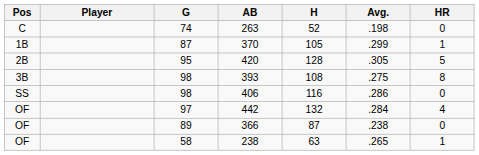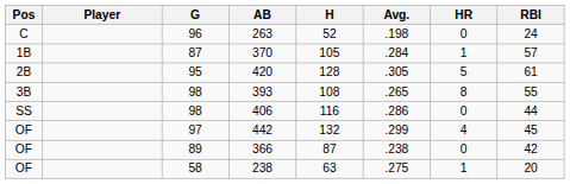+ column: RBI | 24 | 57 | 61 | 55 | 44 | 45 | 42 | 20
263 | G: 74 -> 96
370 | Avg.: .299 -> .284
393 | Avg.: .275 -> .265
442 | Avg.: .284 -> .299
238 | Avg.: .265 -> .275
